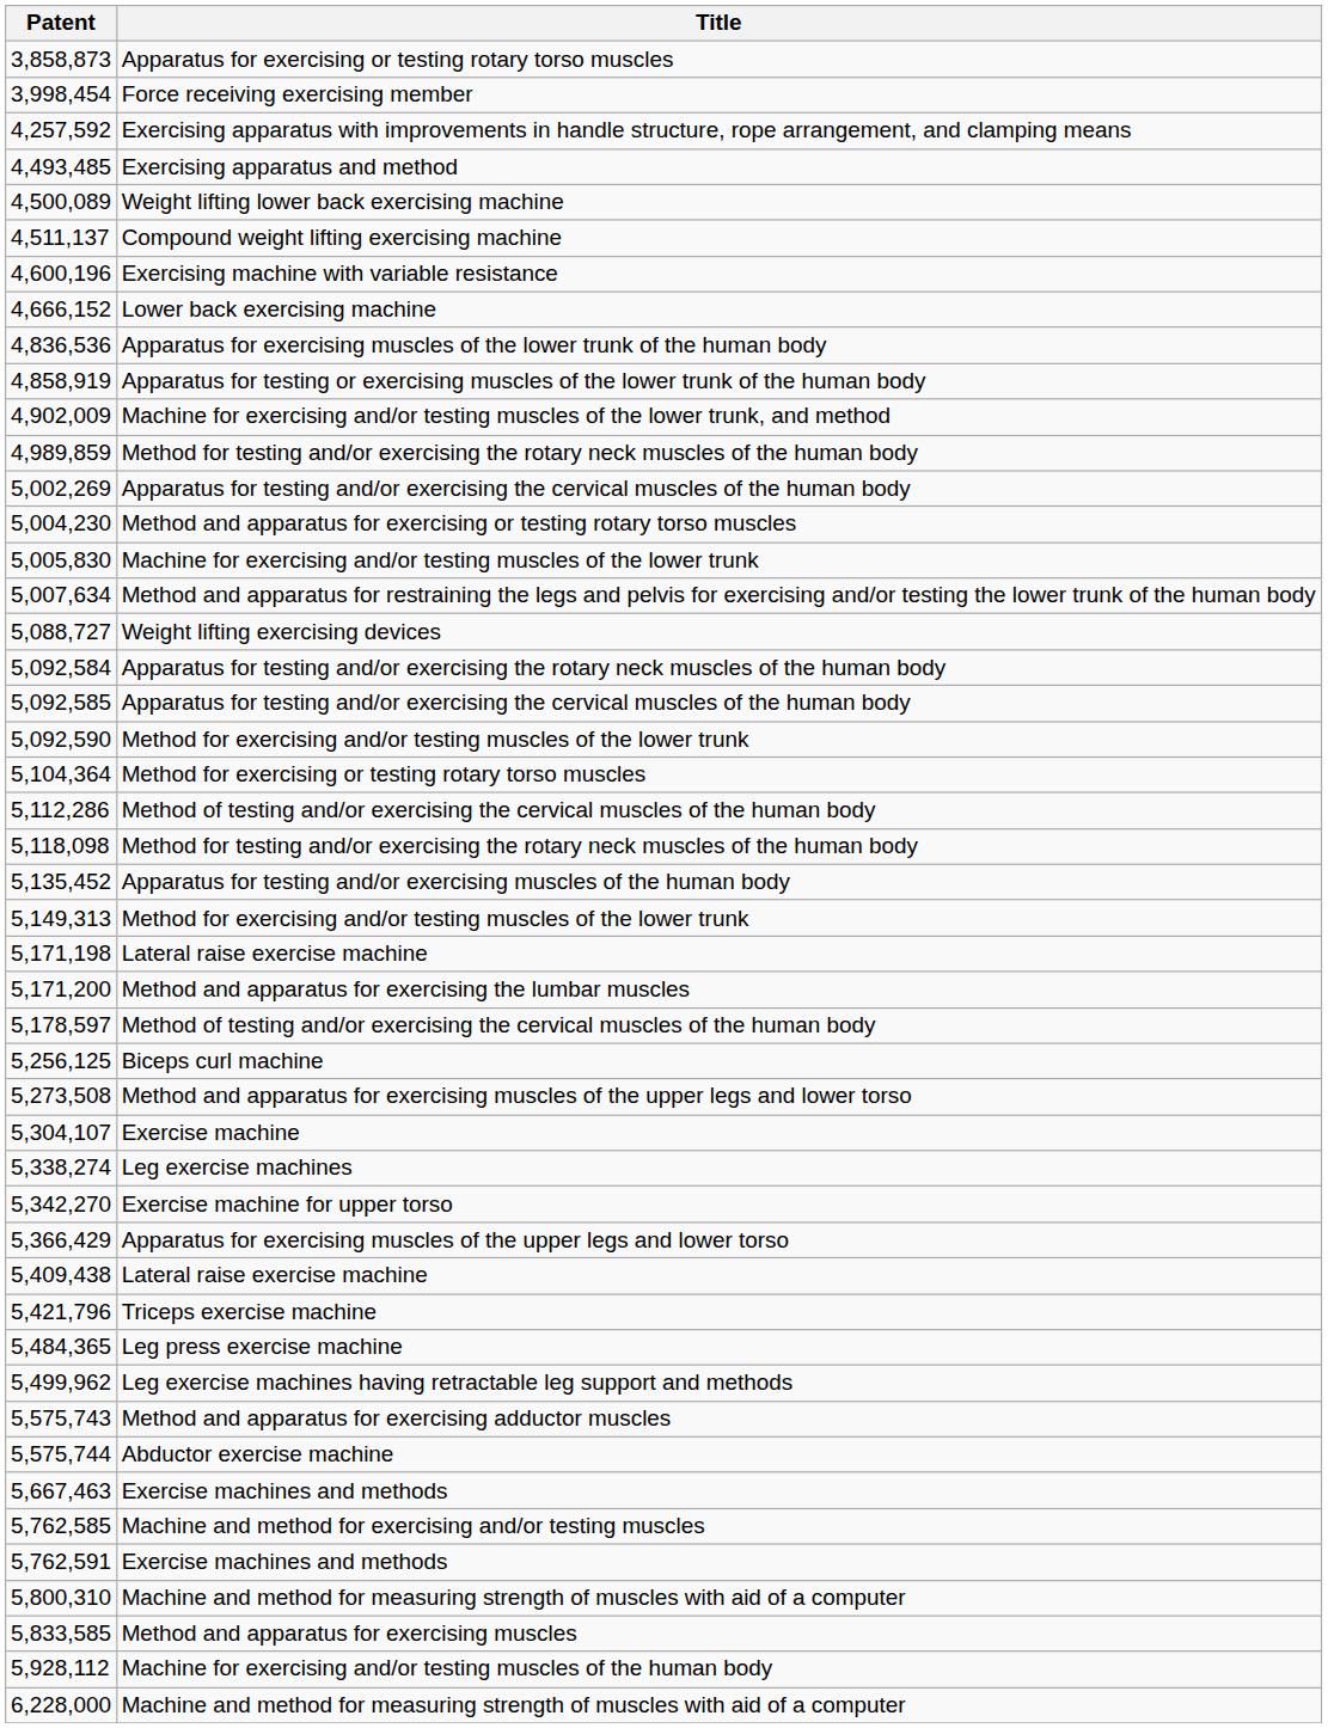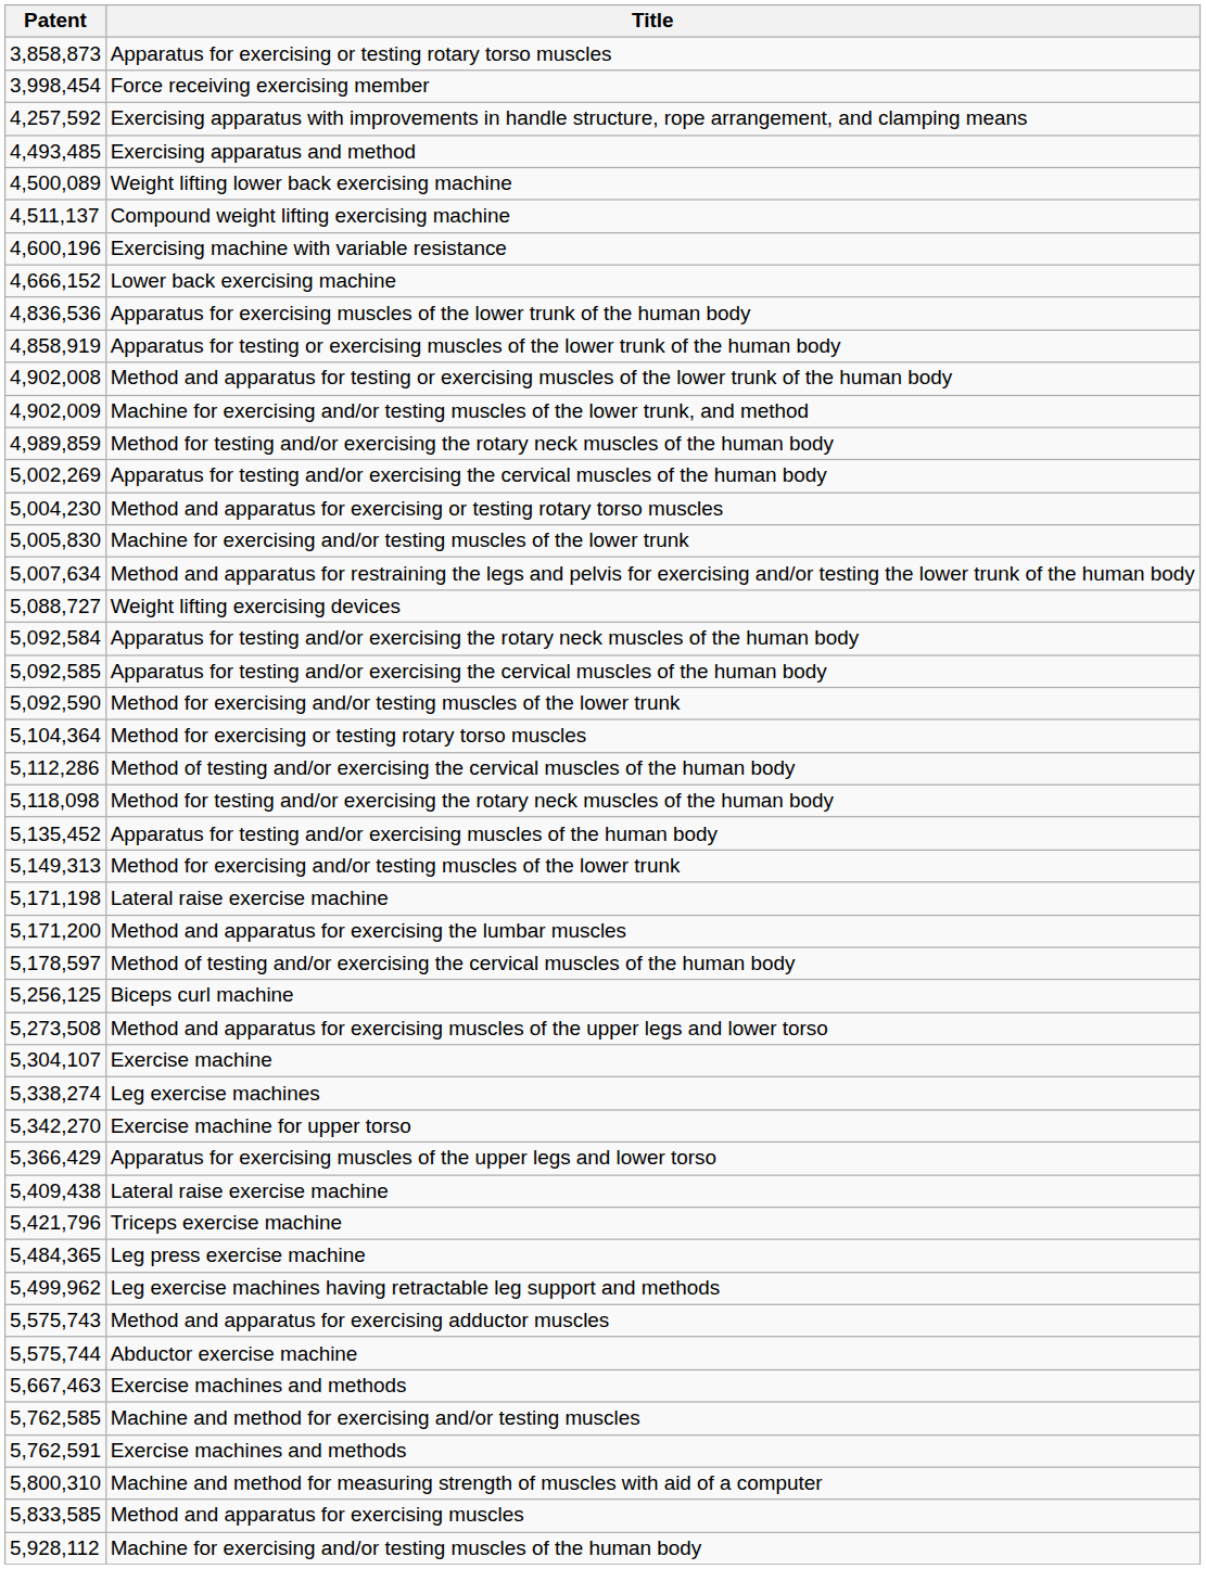+ row: 4,902,008 | Method and apparatus for testing or exercising muscles of the lower trunk of the human body
- row: 6,228,000 | Machine and method for measuring strength of muscles with aid of a computer
